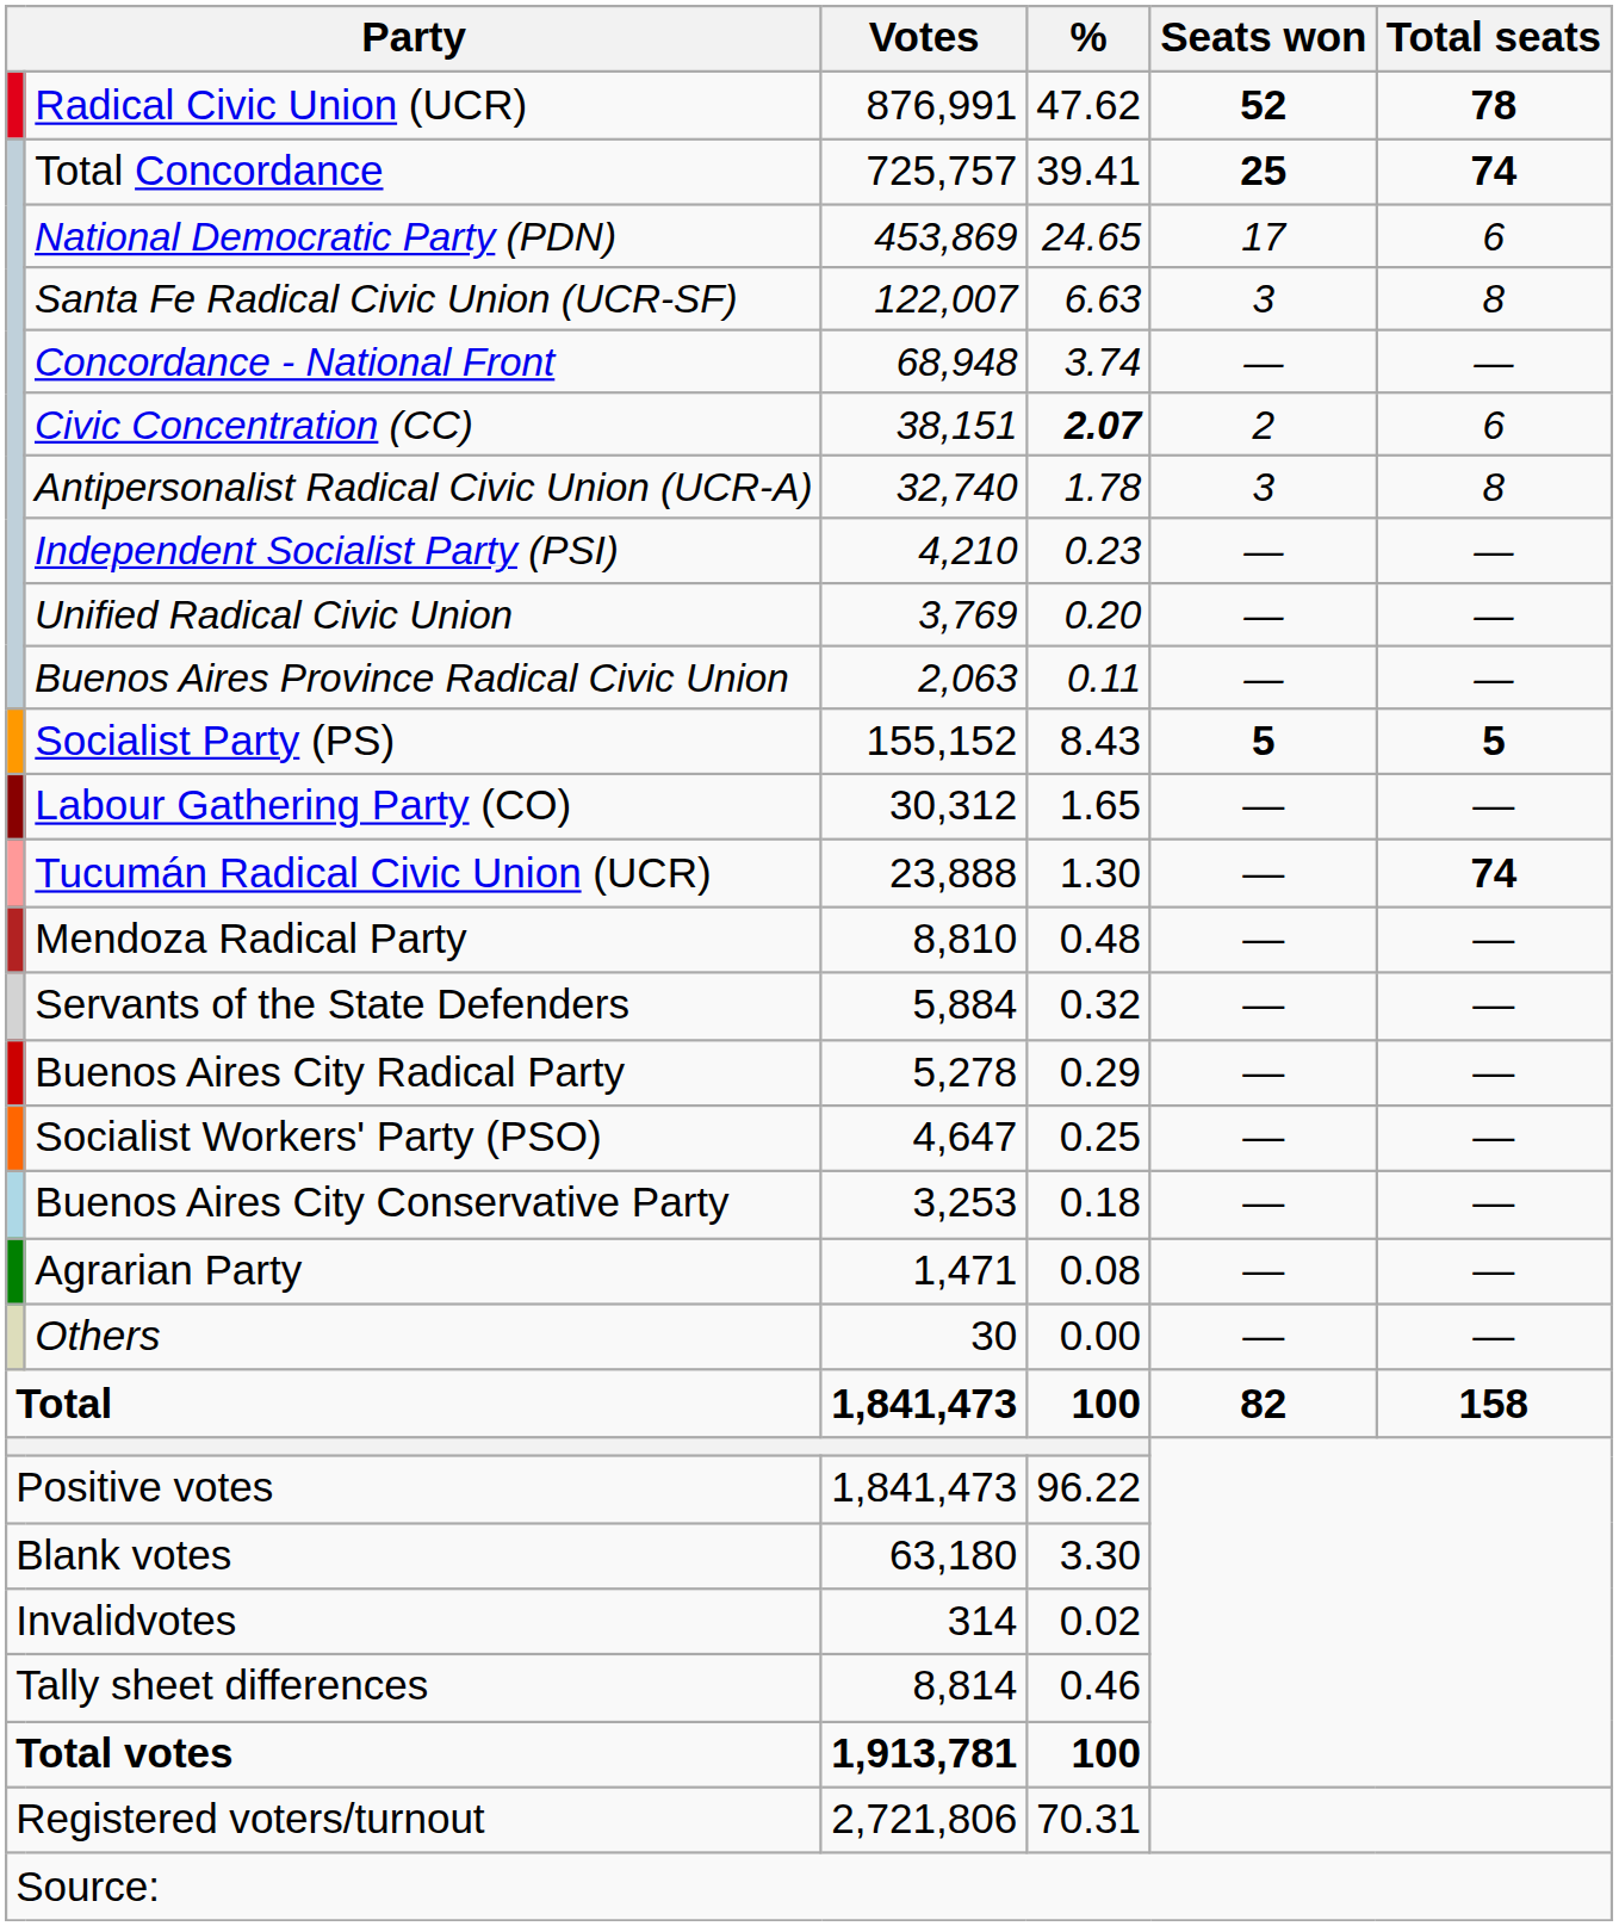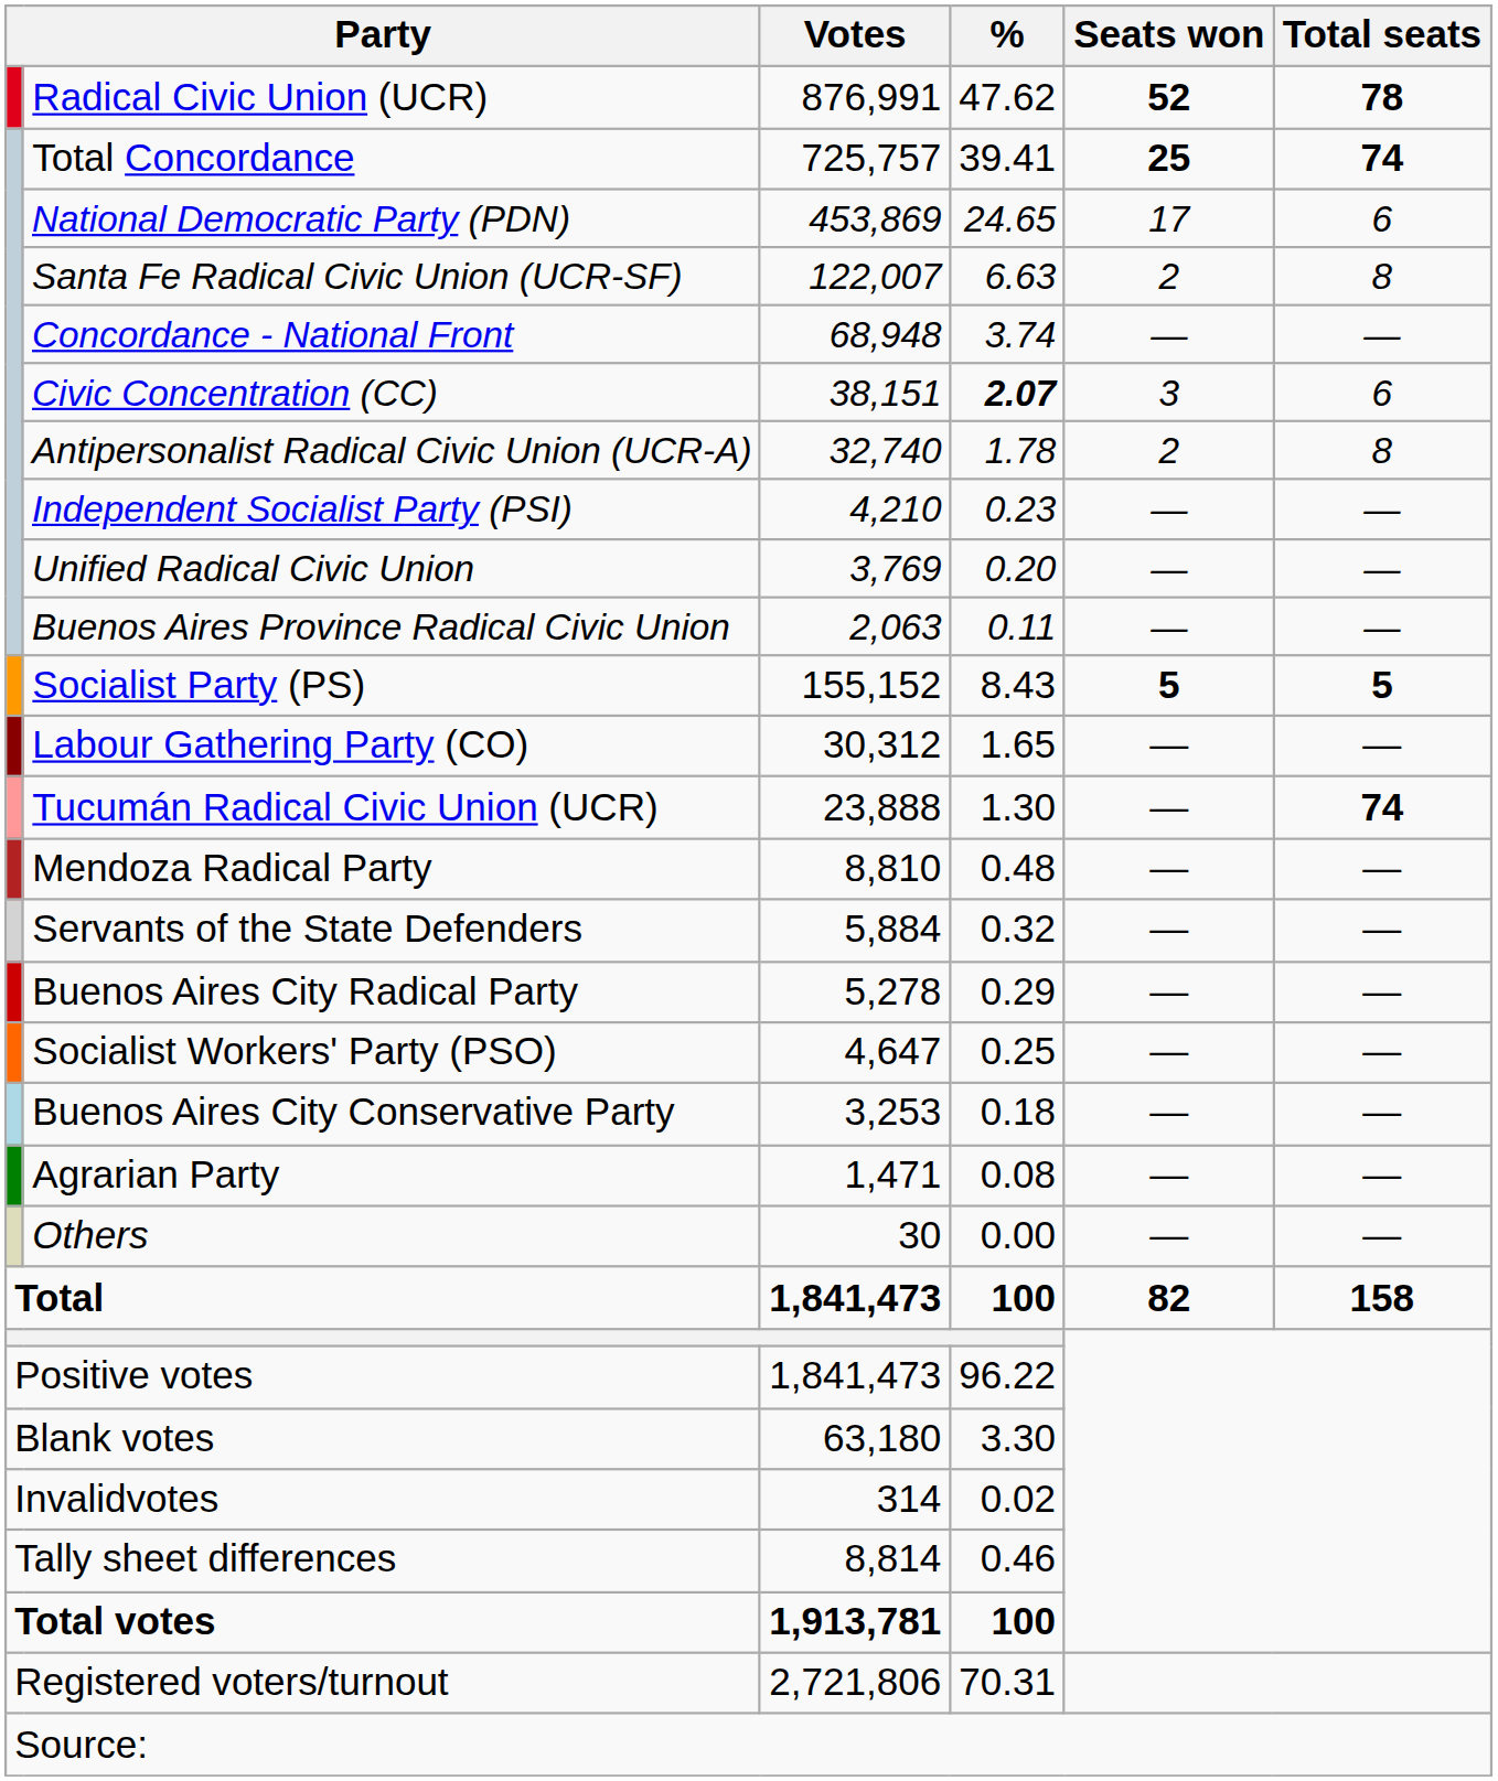Santa Fe Radical Civic Union (UCR-SF) | Seats won: 3 -> 2
Civic Concentration (CC) | Seats won: 2 -> 3
Antipersonalist Radical Civic Union (UCR-A) | Seats won: 3 -> 2
